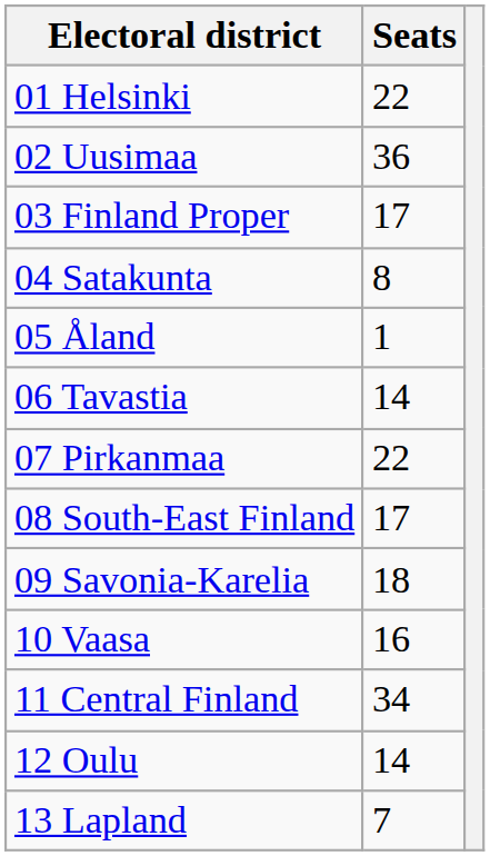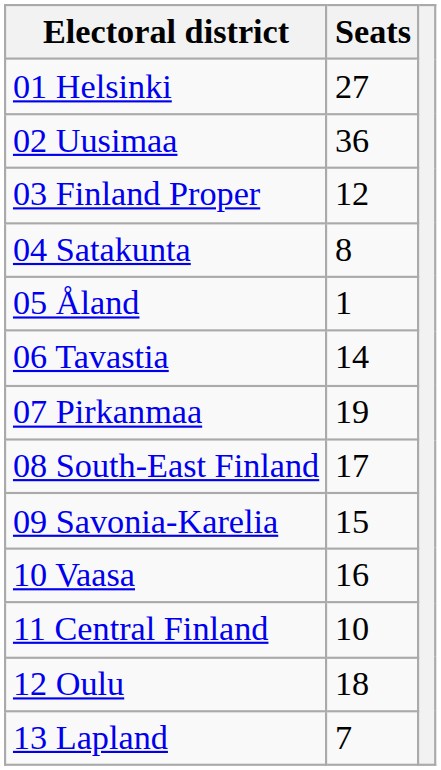01 Helsinki | Seats: 22 -> 27
03 Finland Proper | Seats: 17 -> 12
07 Pirkanmaa | Seats: 22 -> 19
09 Savonia-Karelia | Seats: 18 -> 15
11 Central Finland | Seats: 34 -> 10
12 Oulu | Seats: 14 -> 18
